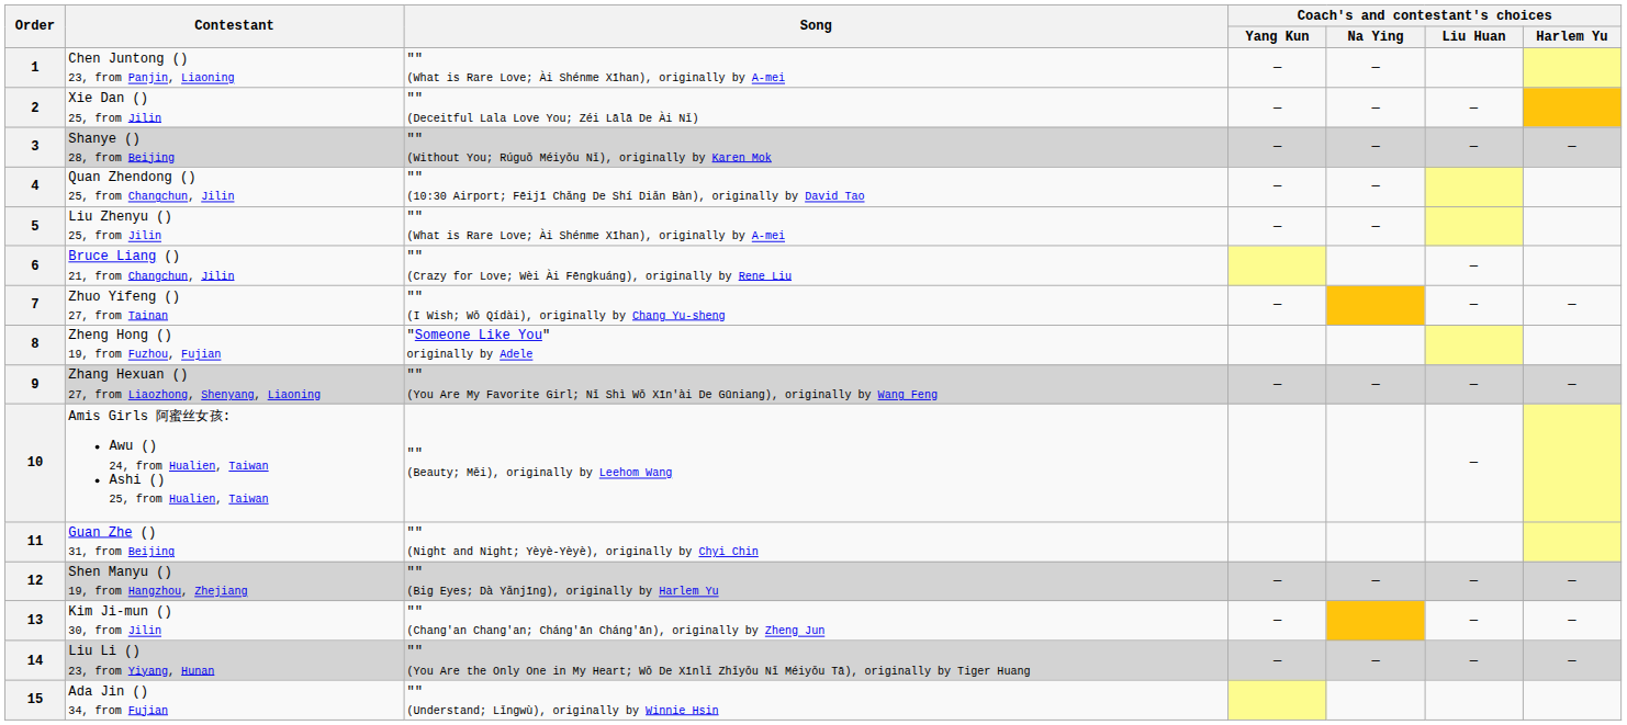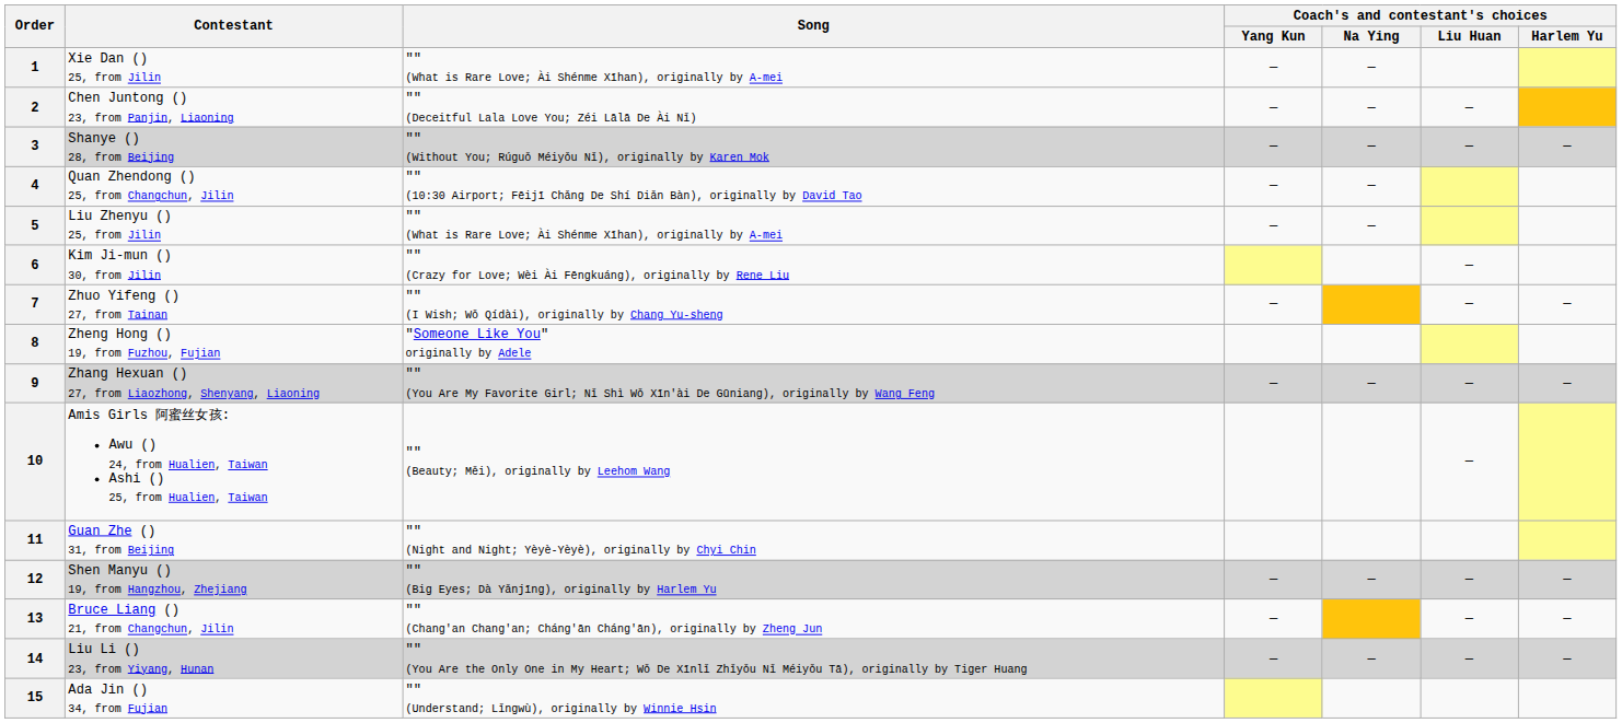1 | Contestant: Chen Juntong () 23, from Panjin, Liaoning -> Xie Dan () 25, from Jilin
2 | Contestant: Xie Dan () 25, from Jilin -> Chen Juntong () 23, from Panjin, Liaoning
6 | Contestant: Bruce Liang () 21, from Changchun, Jilin -> Kim Ji-mun () 30, from Jilin
13 | Contestant: Kim Ji-mun () 30, from Jilin -> Bruce Liang () 21, from Changchun, Jilin
